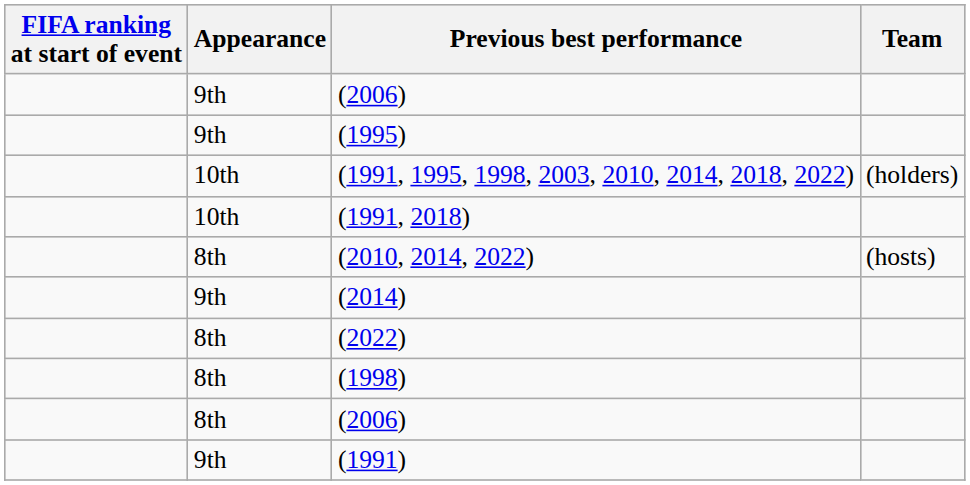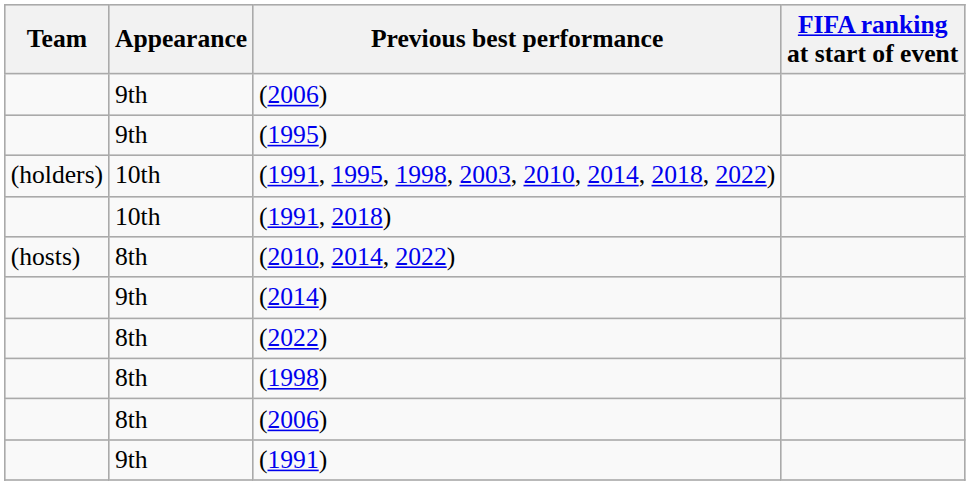columns swapped: Team <-> FIFA ranking at start of event
